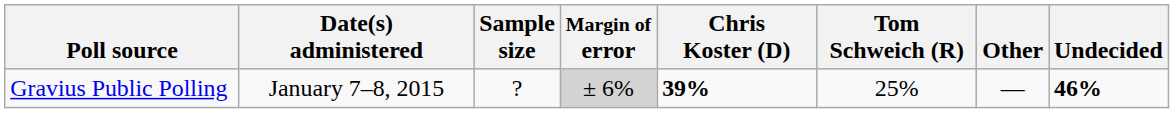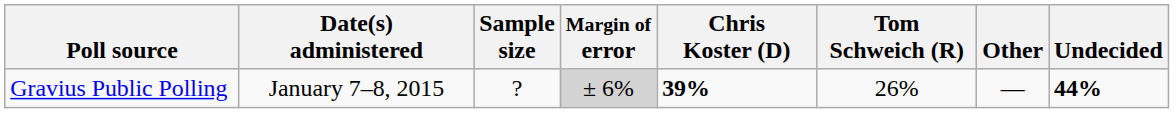Gravius Public Polling | Tom Schweich (R): 25% -> 26%
Gravius Public Polling | Undecided: 46% -> 44%
